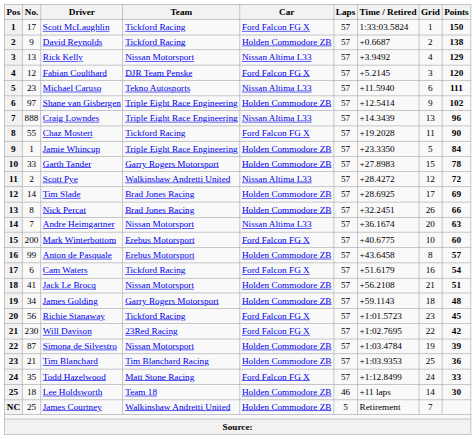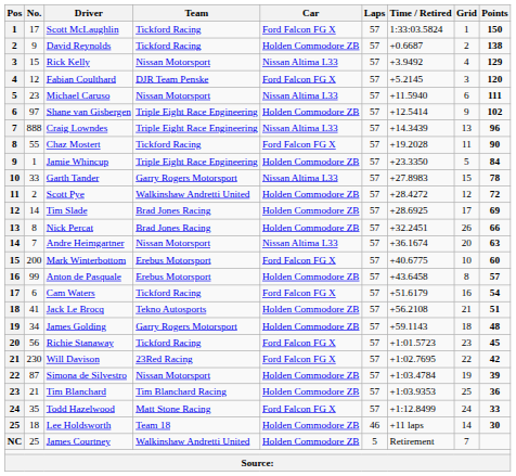Rick Kelly | No.: 13 -> 15
Michael Caruso | Team: Tekno Autosports -> Nissan Motorsport
Garth Tander | Car: Holden Commodore ZB -> Nissan Altima L33
Scott Pye | Car: Nissan Altima L33 -> Holden Commodore ZB
Jack Le Brocq | Team: Nissan Motorsport -> Tekno Autosports
